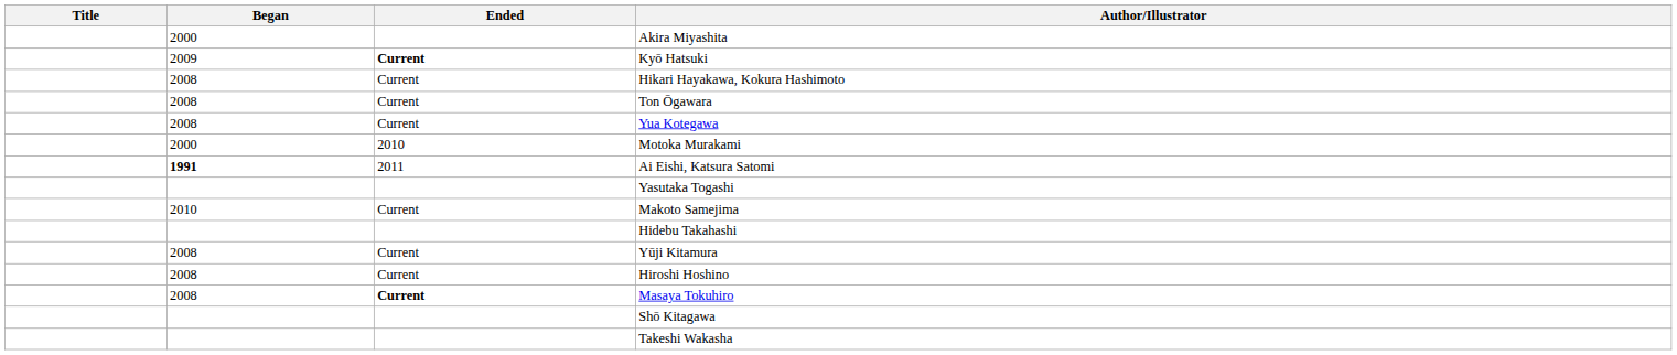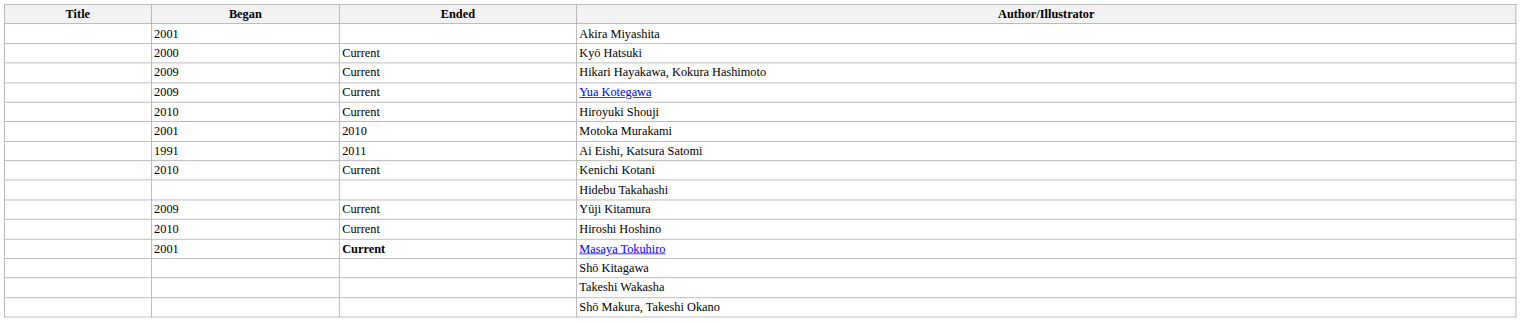Akira Miyashita | Began: 2000 -> 2001
Kyō Hatsuki | Began: 2009 -> 2000
Kyō Hatsuki | Ended: bold -> normal
Hikari Hayakawa, Kokura Hashimoto | Began: 2008 -> 2009
- row: 2008 | Current | Ton Ōgawara
Yua Kotegawa | Began: 2008 -> 2009
+ row: 2010 | Current | Hiroyuki Shouji
Motoka Murakami | Began: 2000 -> 2001
Ai Eishi, Katsura Satomi | Began: bold -> normal
+ row: 2010 | Current | Kenichi Kotani
- row: Yasutaka Togashi
- row: 2010 | Current | Makoto Samejima
Yūji Kitamura | Began: 2008 -> 2009
Hiroshi Hoshino | Began: 2008 -> 2010
Masaya Tokuhiro | Began: 2008 -> 2001
+ row: Shō Makura, Takeshi Okano
